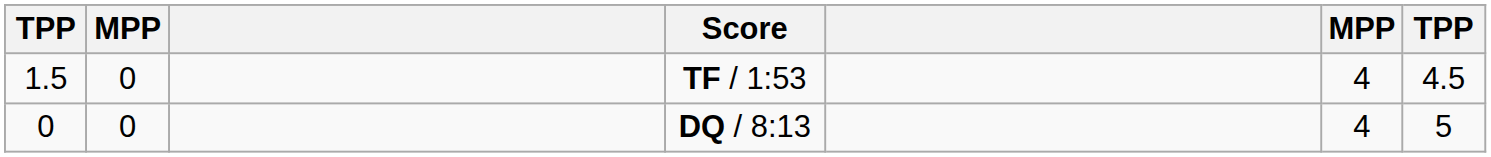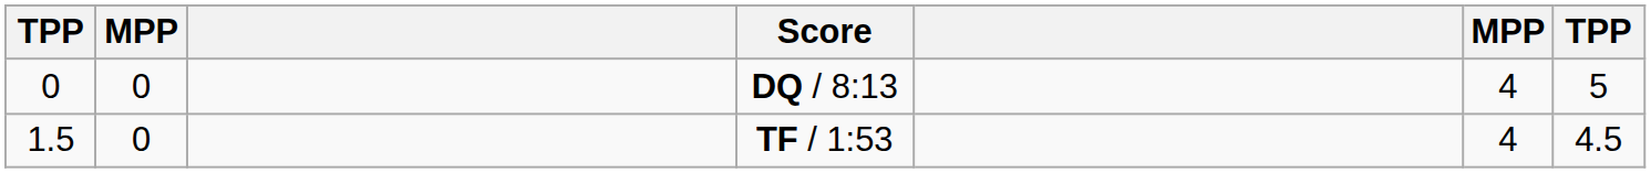rows swapped: DQ / 8:13 <-> TF / 1:53
